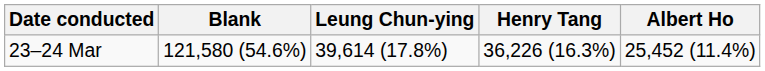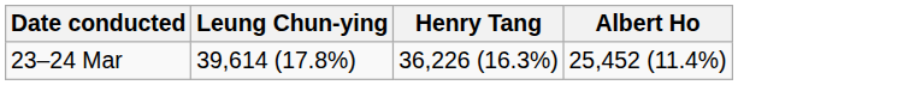- column: Blank | 121,580 (54.6%)
